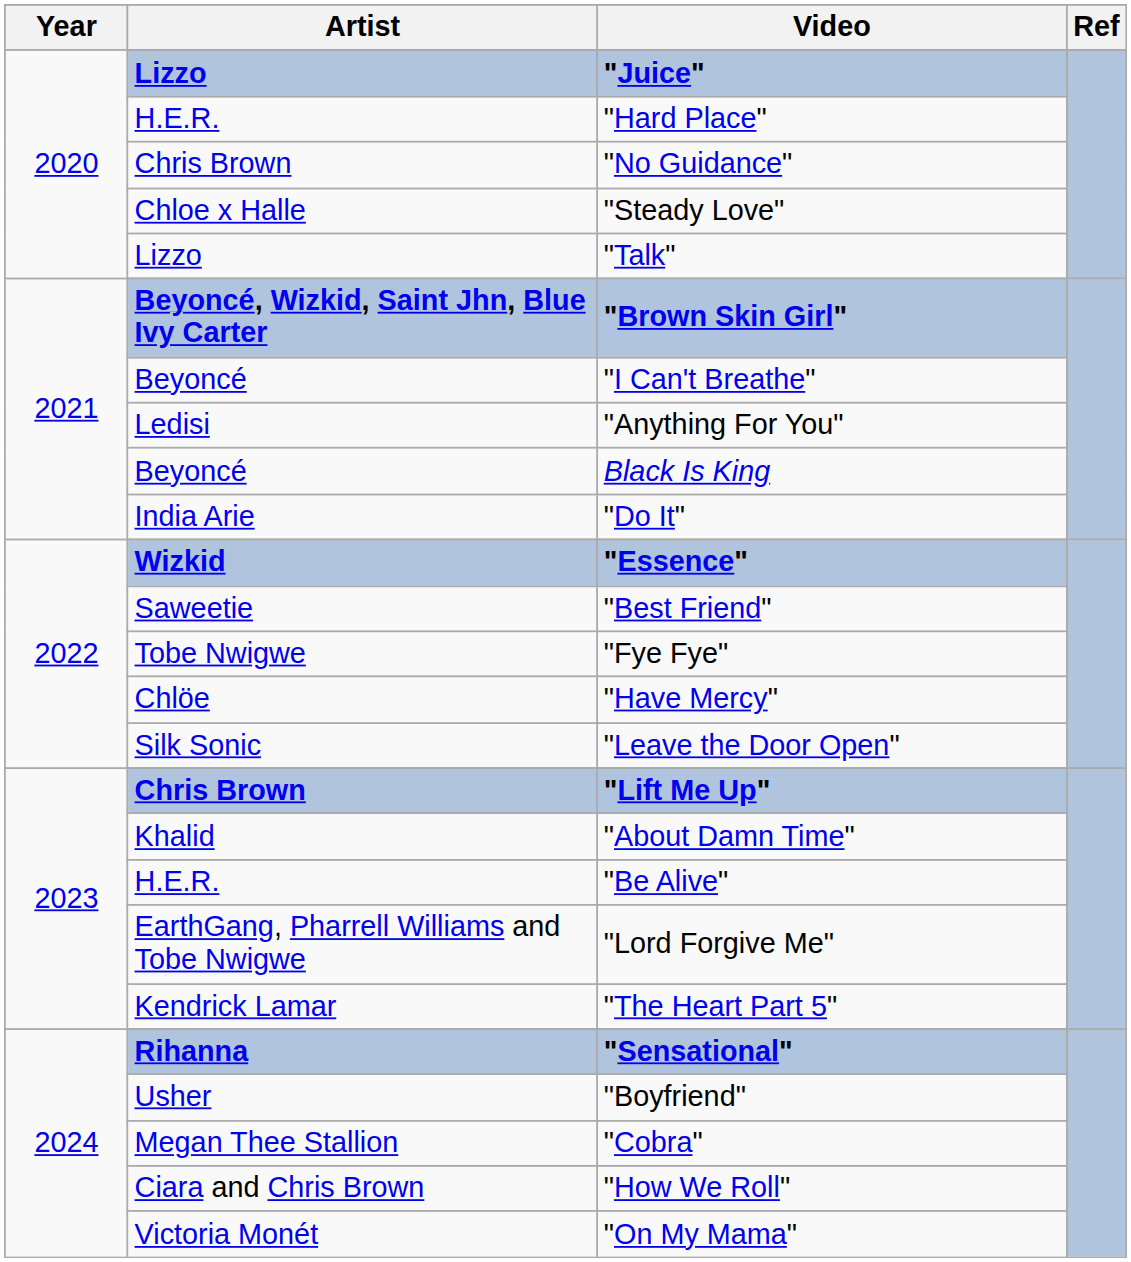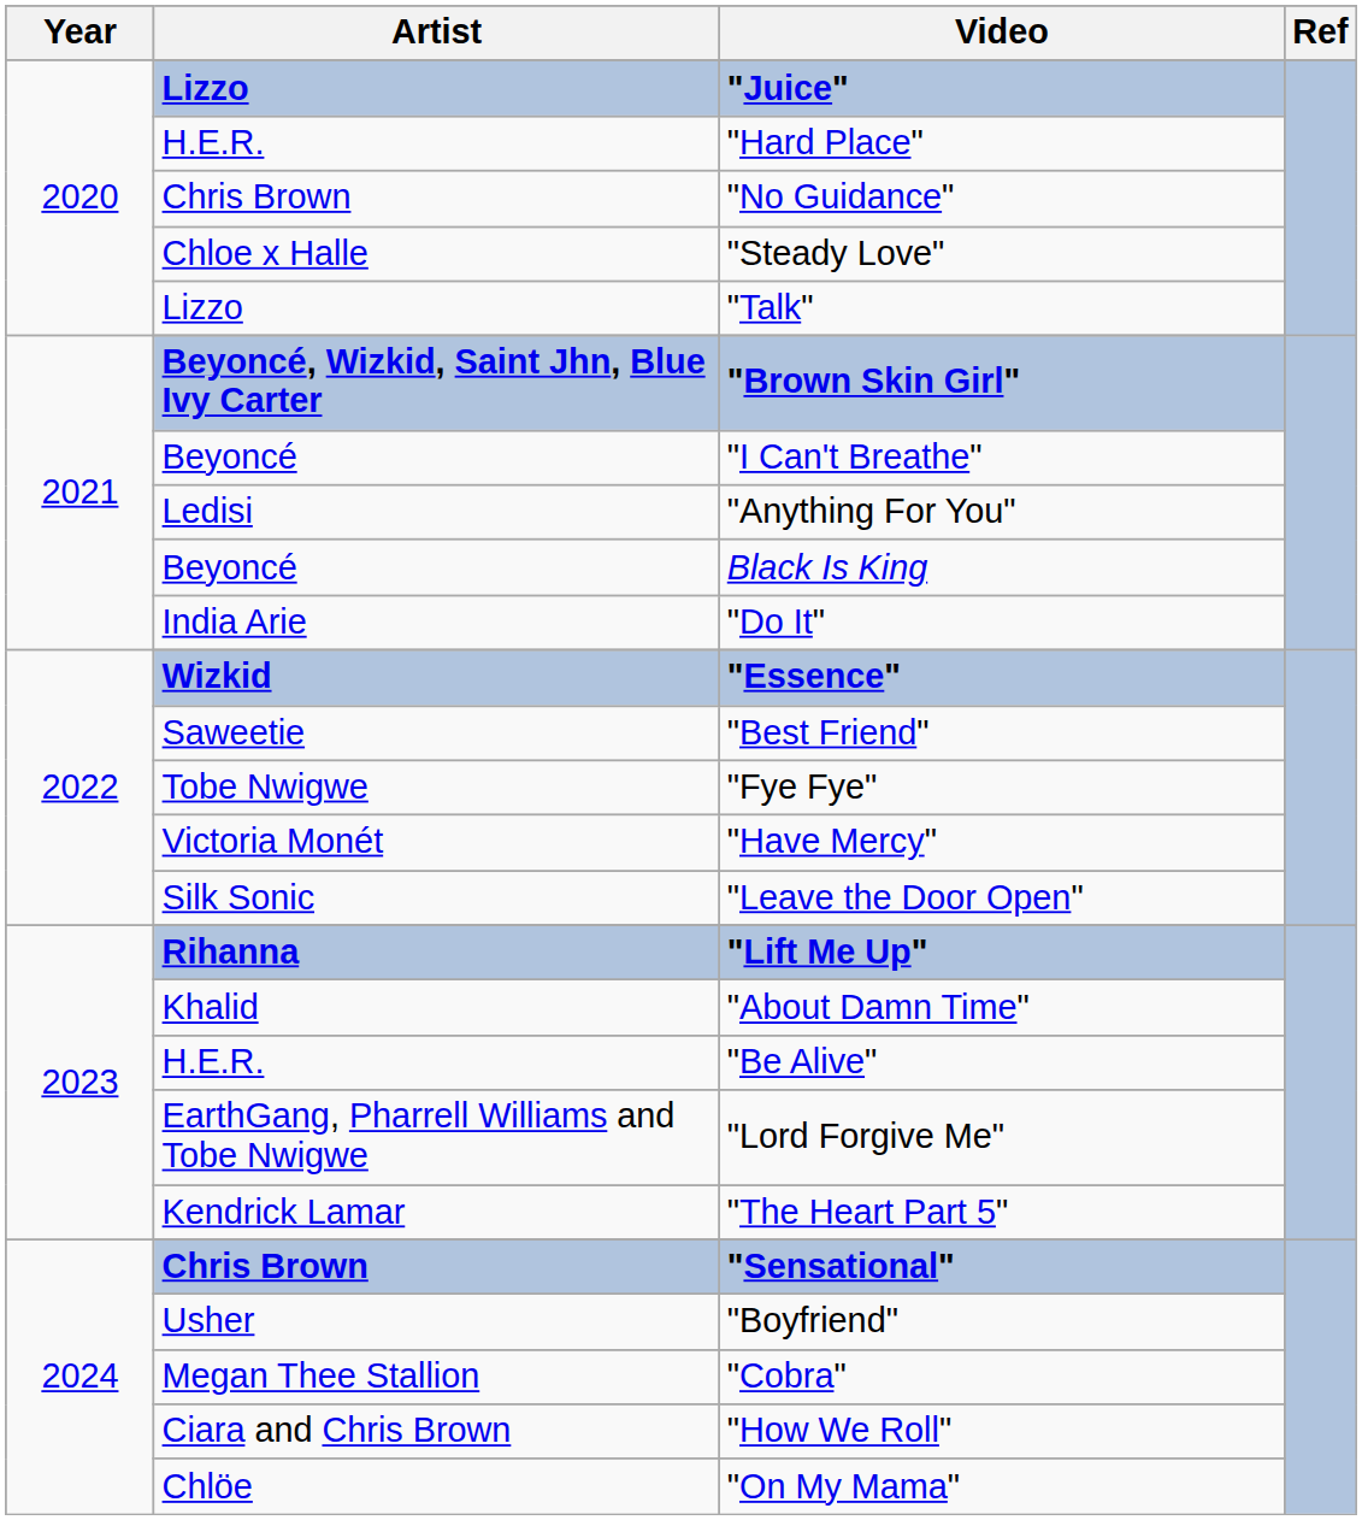"Have Mercy" | Artist: Chlöe -> Victoria Monét
"Lift Me Up" | Artist: Chris Brown -> Rihanna
"Sensational" | Artist: Rihanna -> Chris Brown
"On My Mama" | Artist: Victoria Monét -> Chlöe
